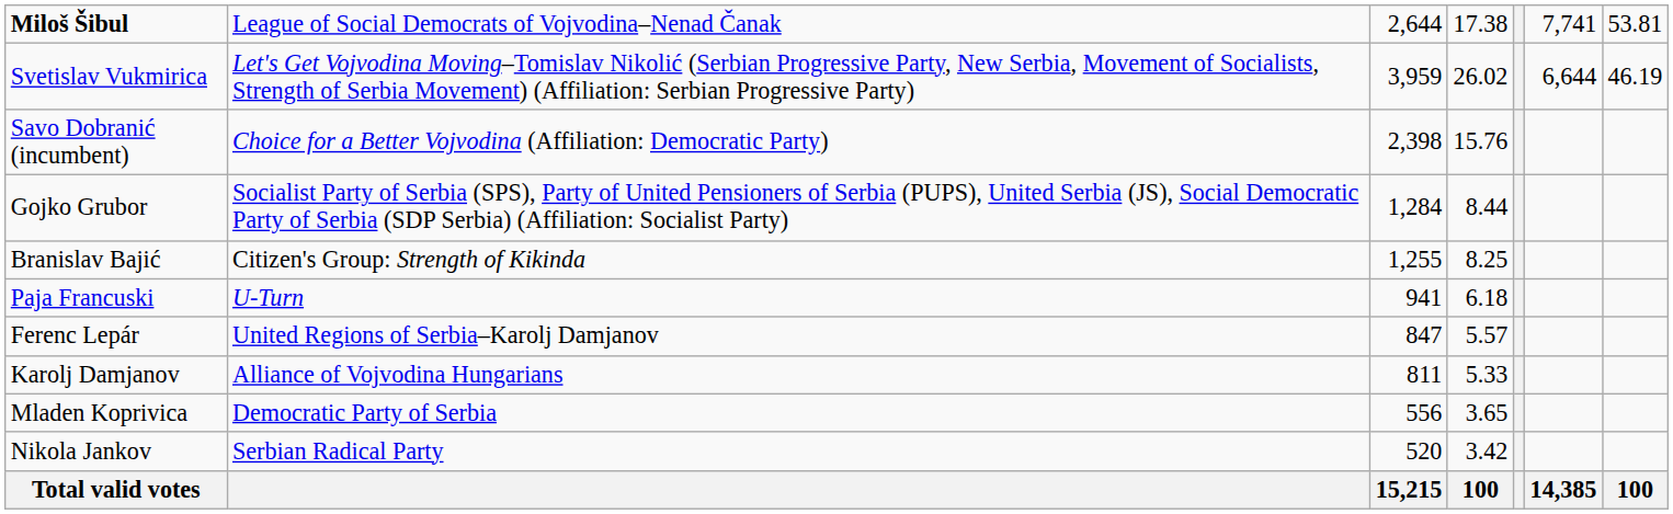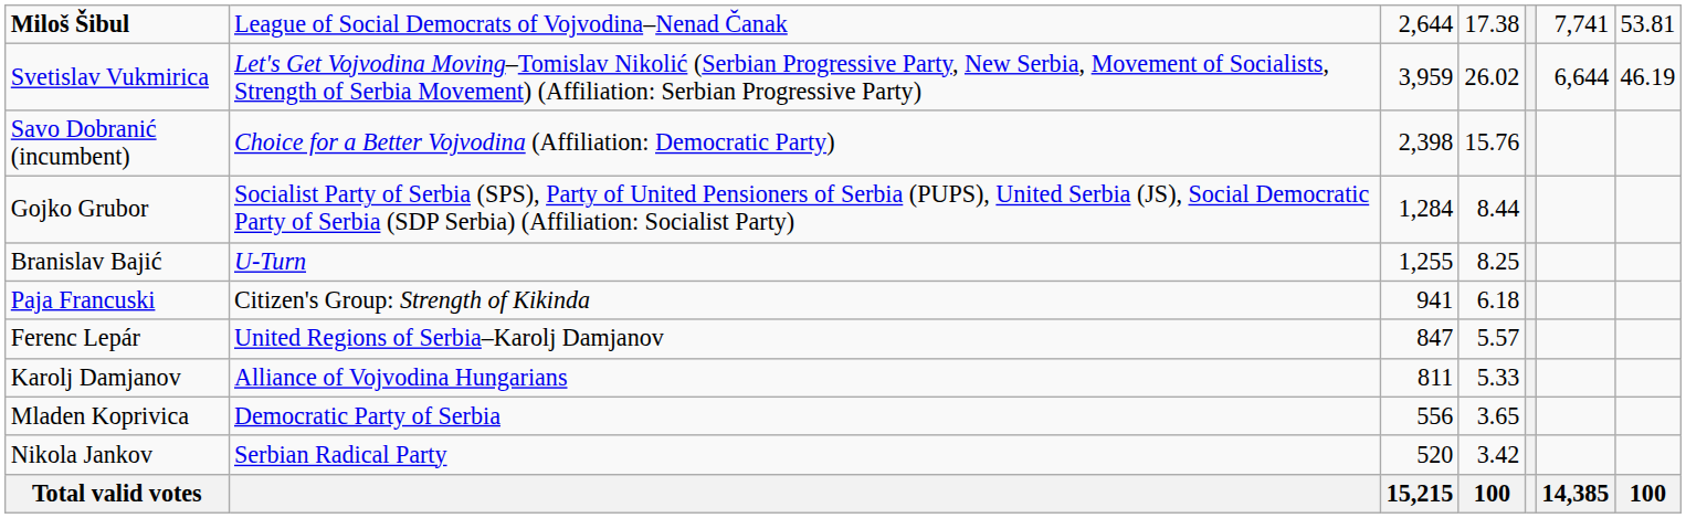Branislav Bajić | column 2: Citizen's Group: Strength of Kikinda -> U-Turn
Paja Francuski | column 2: U-Turn -> Citizen's Group: Strength of Kikinda
